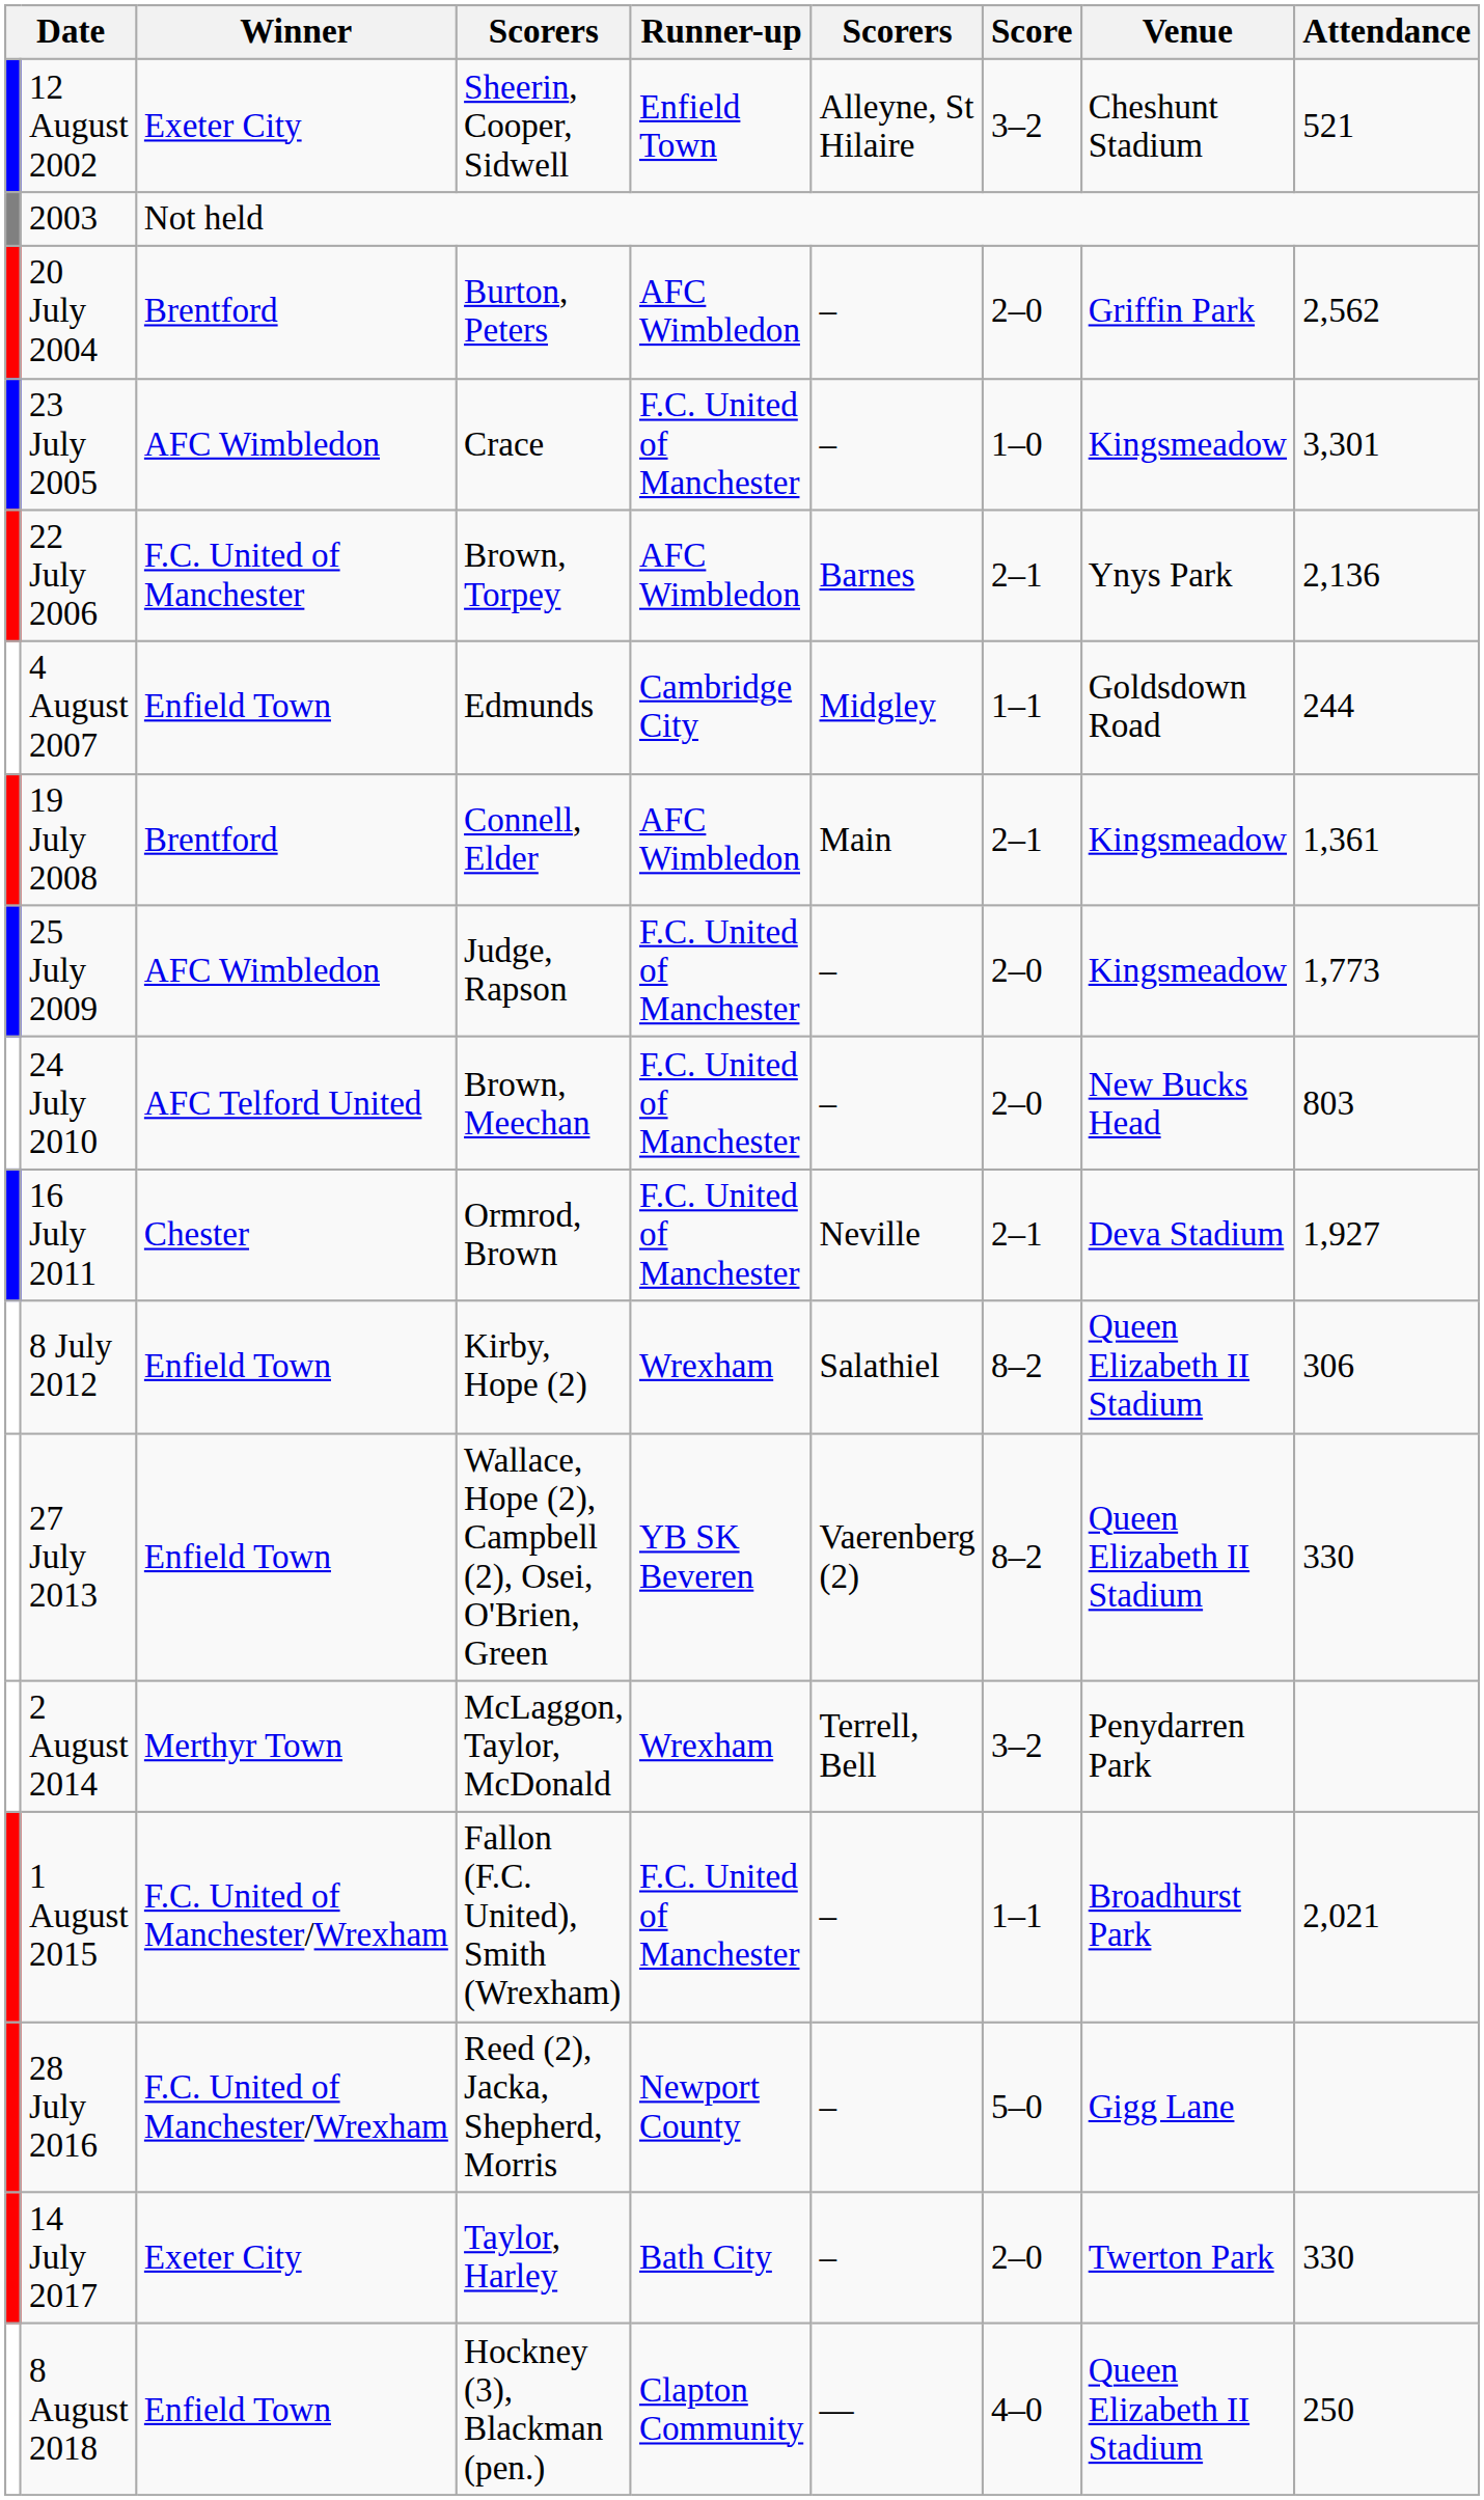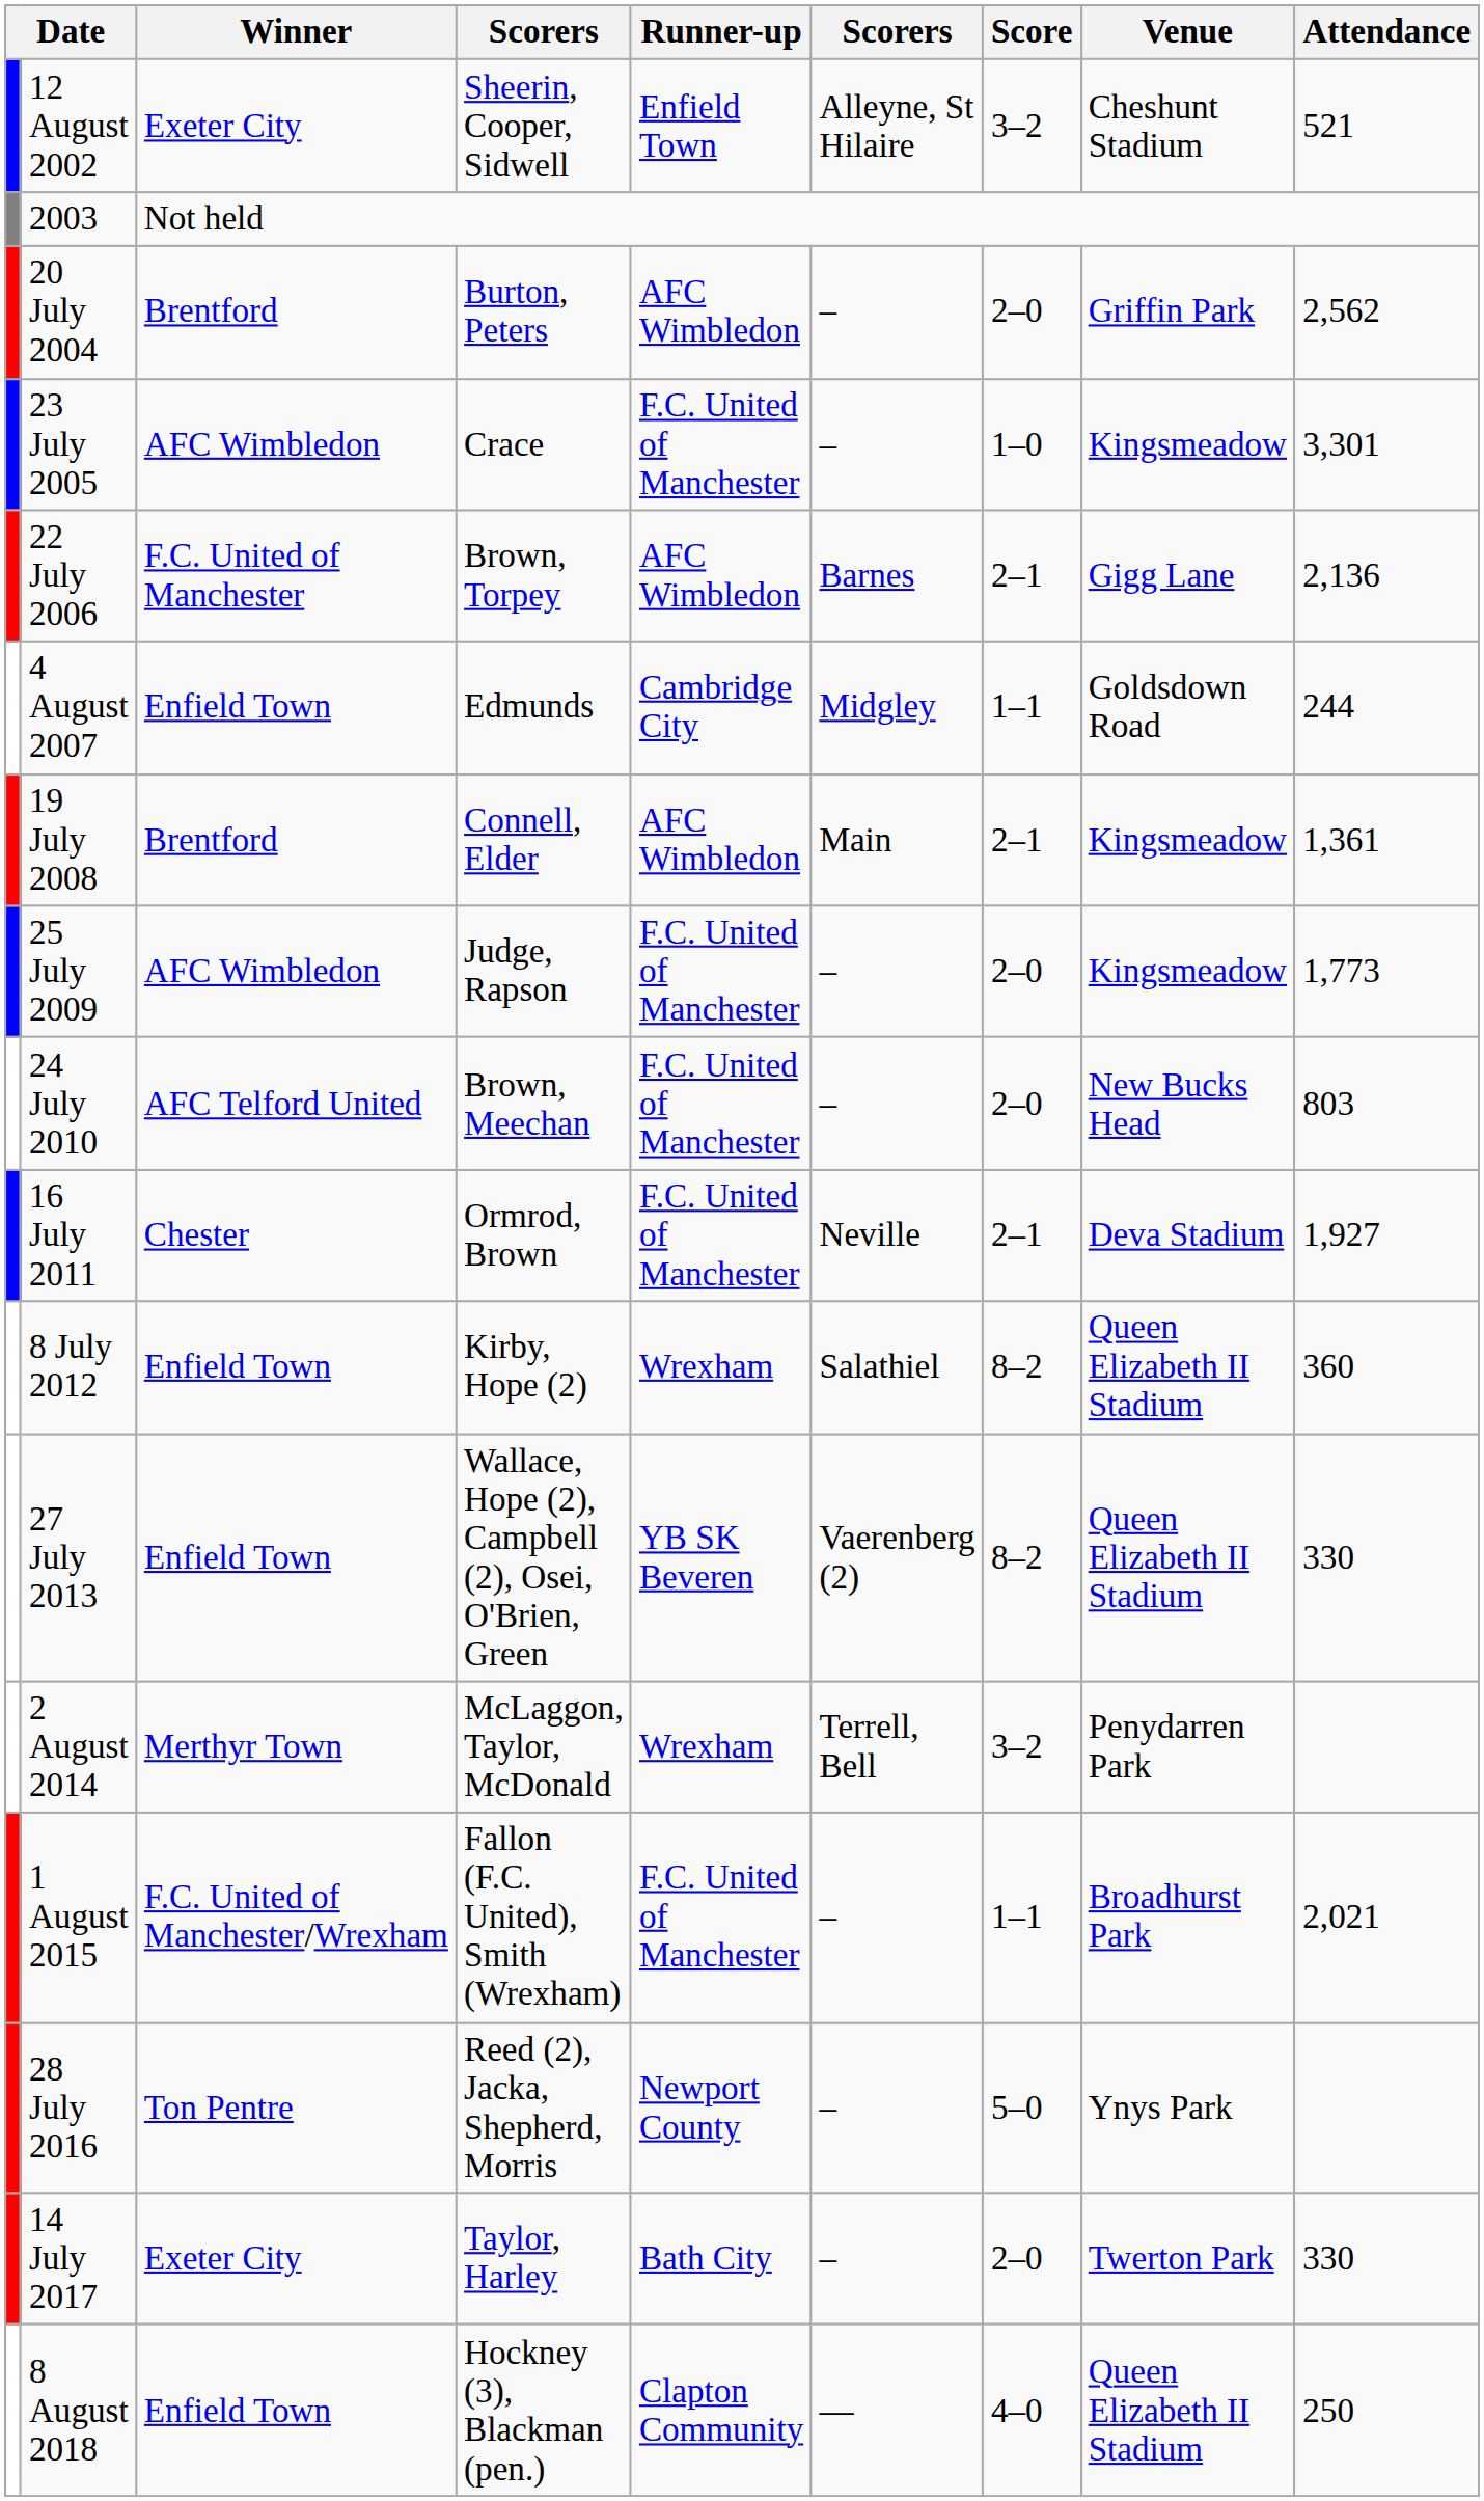22 July 2006 | Venue: Ynys Park -> Gigg Lane
8 July 2012 | Attendance: 306 -> 360
28 July 2016 | Winner: F.C. United of Manchester/Wrexham -> Ton Pentre
28 July 2016 | Venue: Gigg Lane -> Ynys Park
